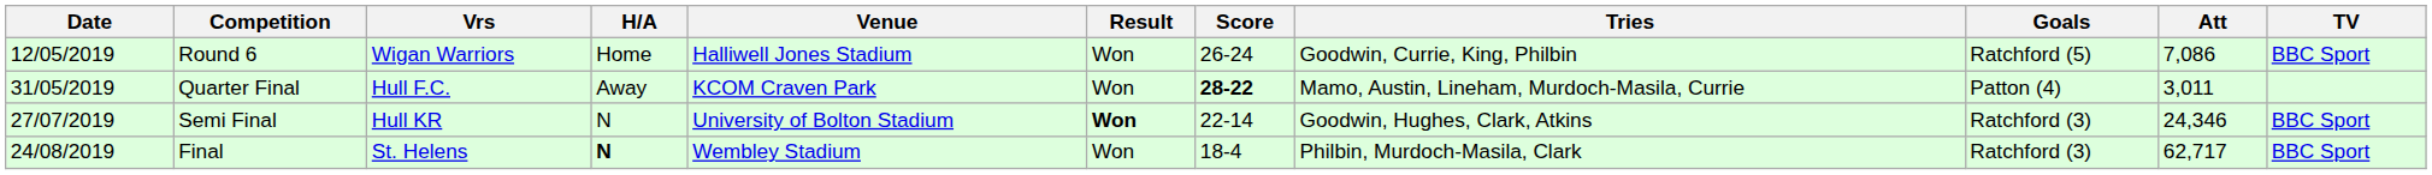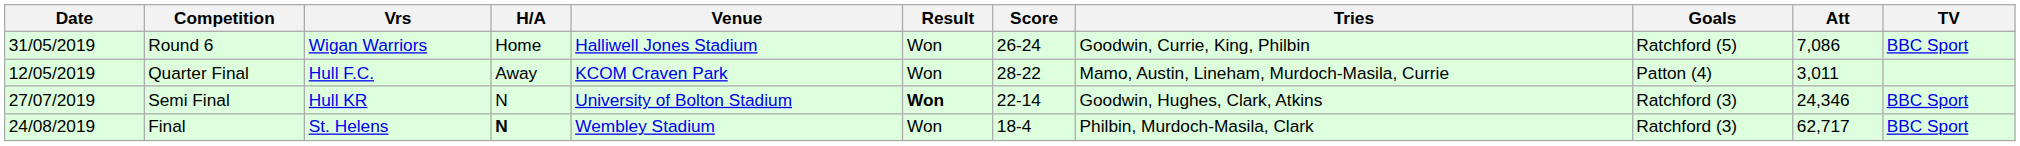Round 6 | Date: 12/05/2019 -> 31/05/2019
Quarter Final | Date: 31/05/2019 -> 12/05/2019
Quarter Final | Score: bold -> normal
